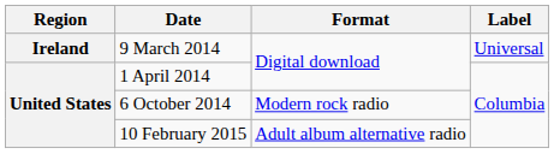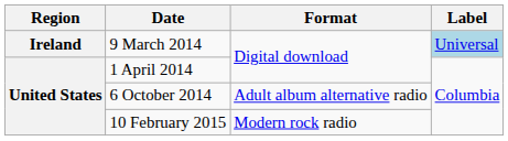9 March 2014 | Label: no background -> lightblue background
6 October 2014 | Format: Modern rock radio -> Adult album alternative radio
10 February 2015 | Format: Adult album alternative radio -> Modern rock radio
